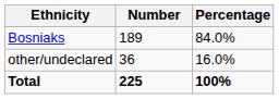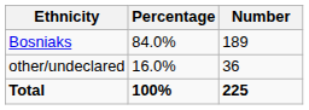columns swapped: Number <-> Percentage
